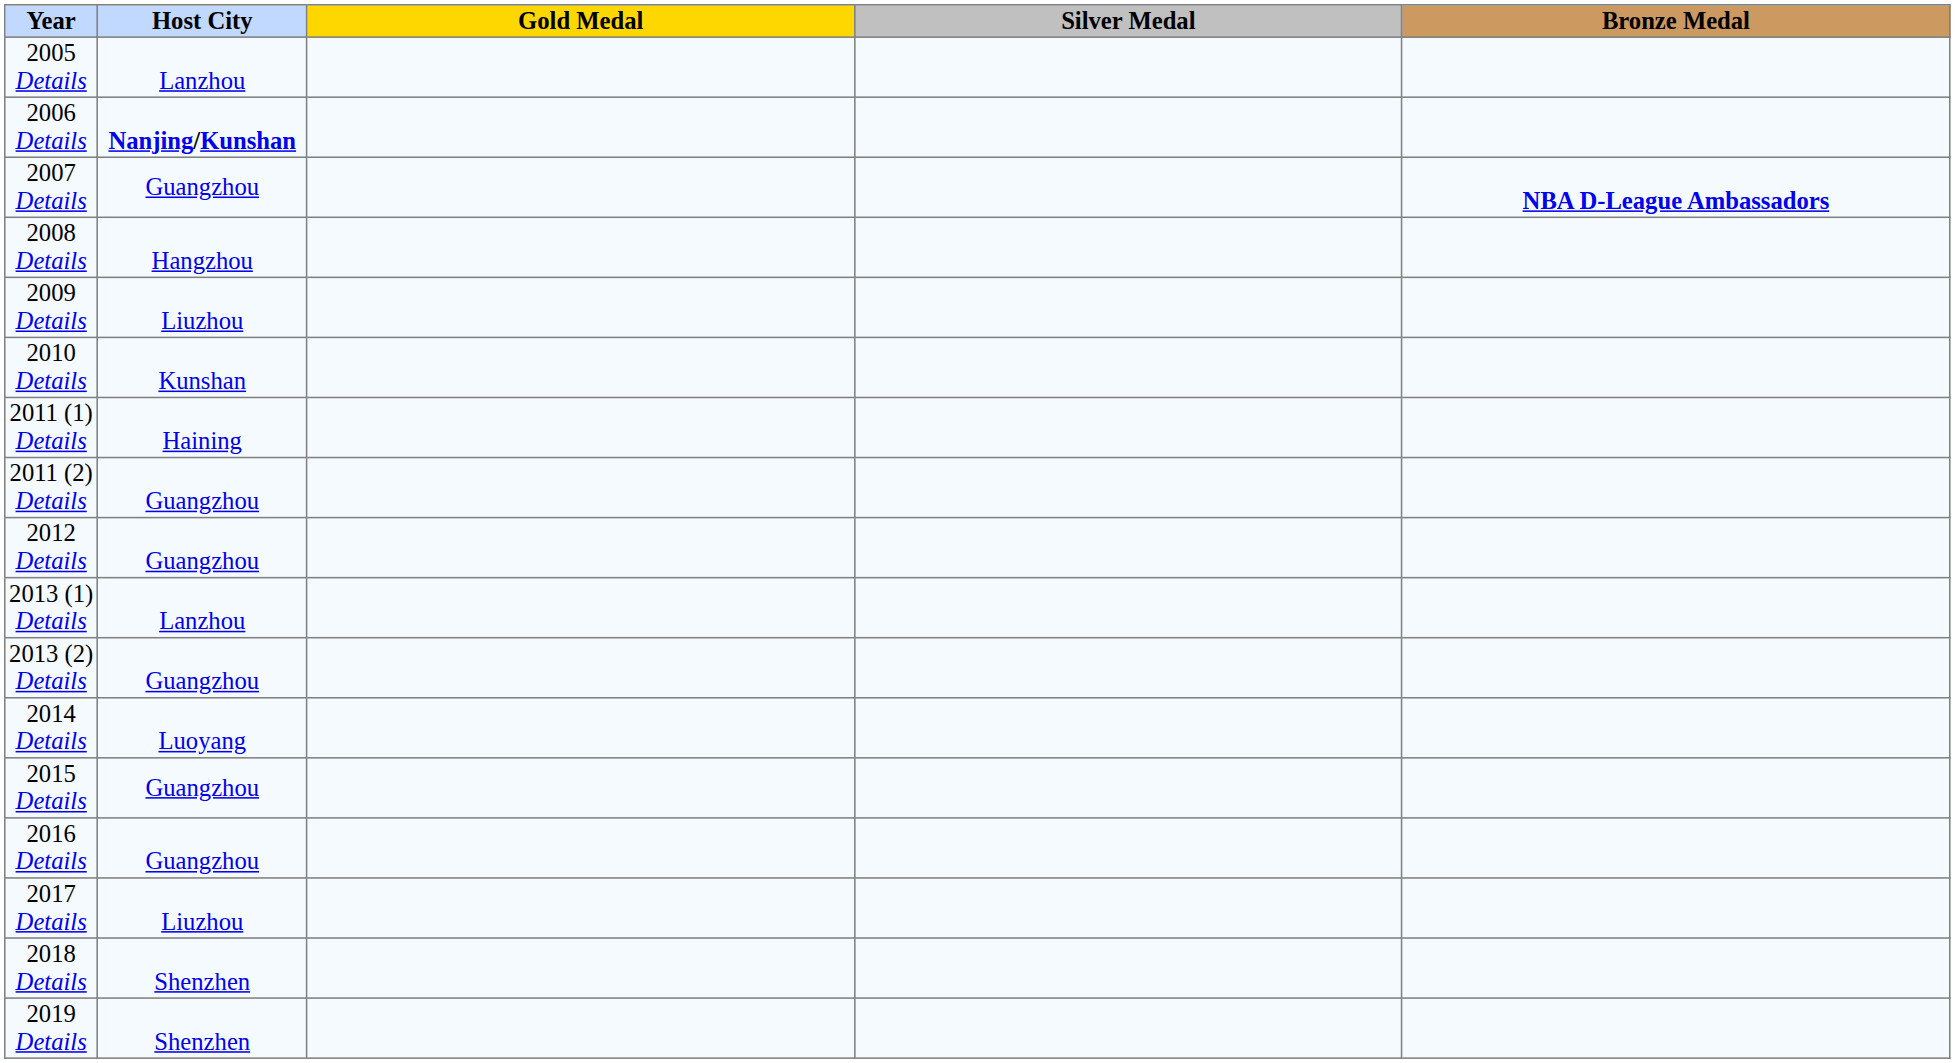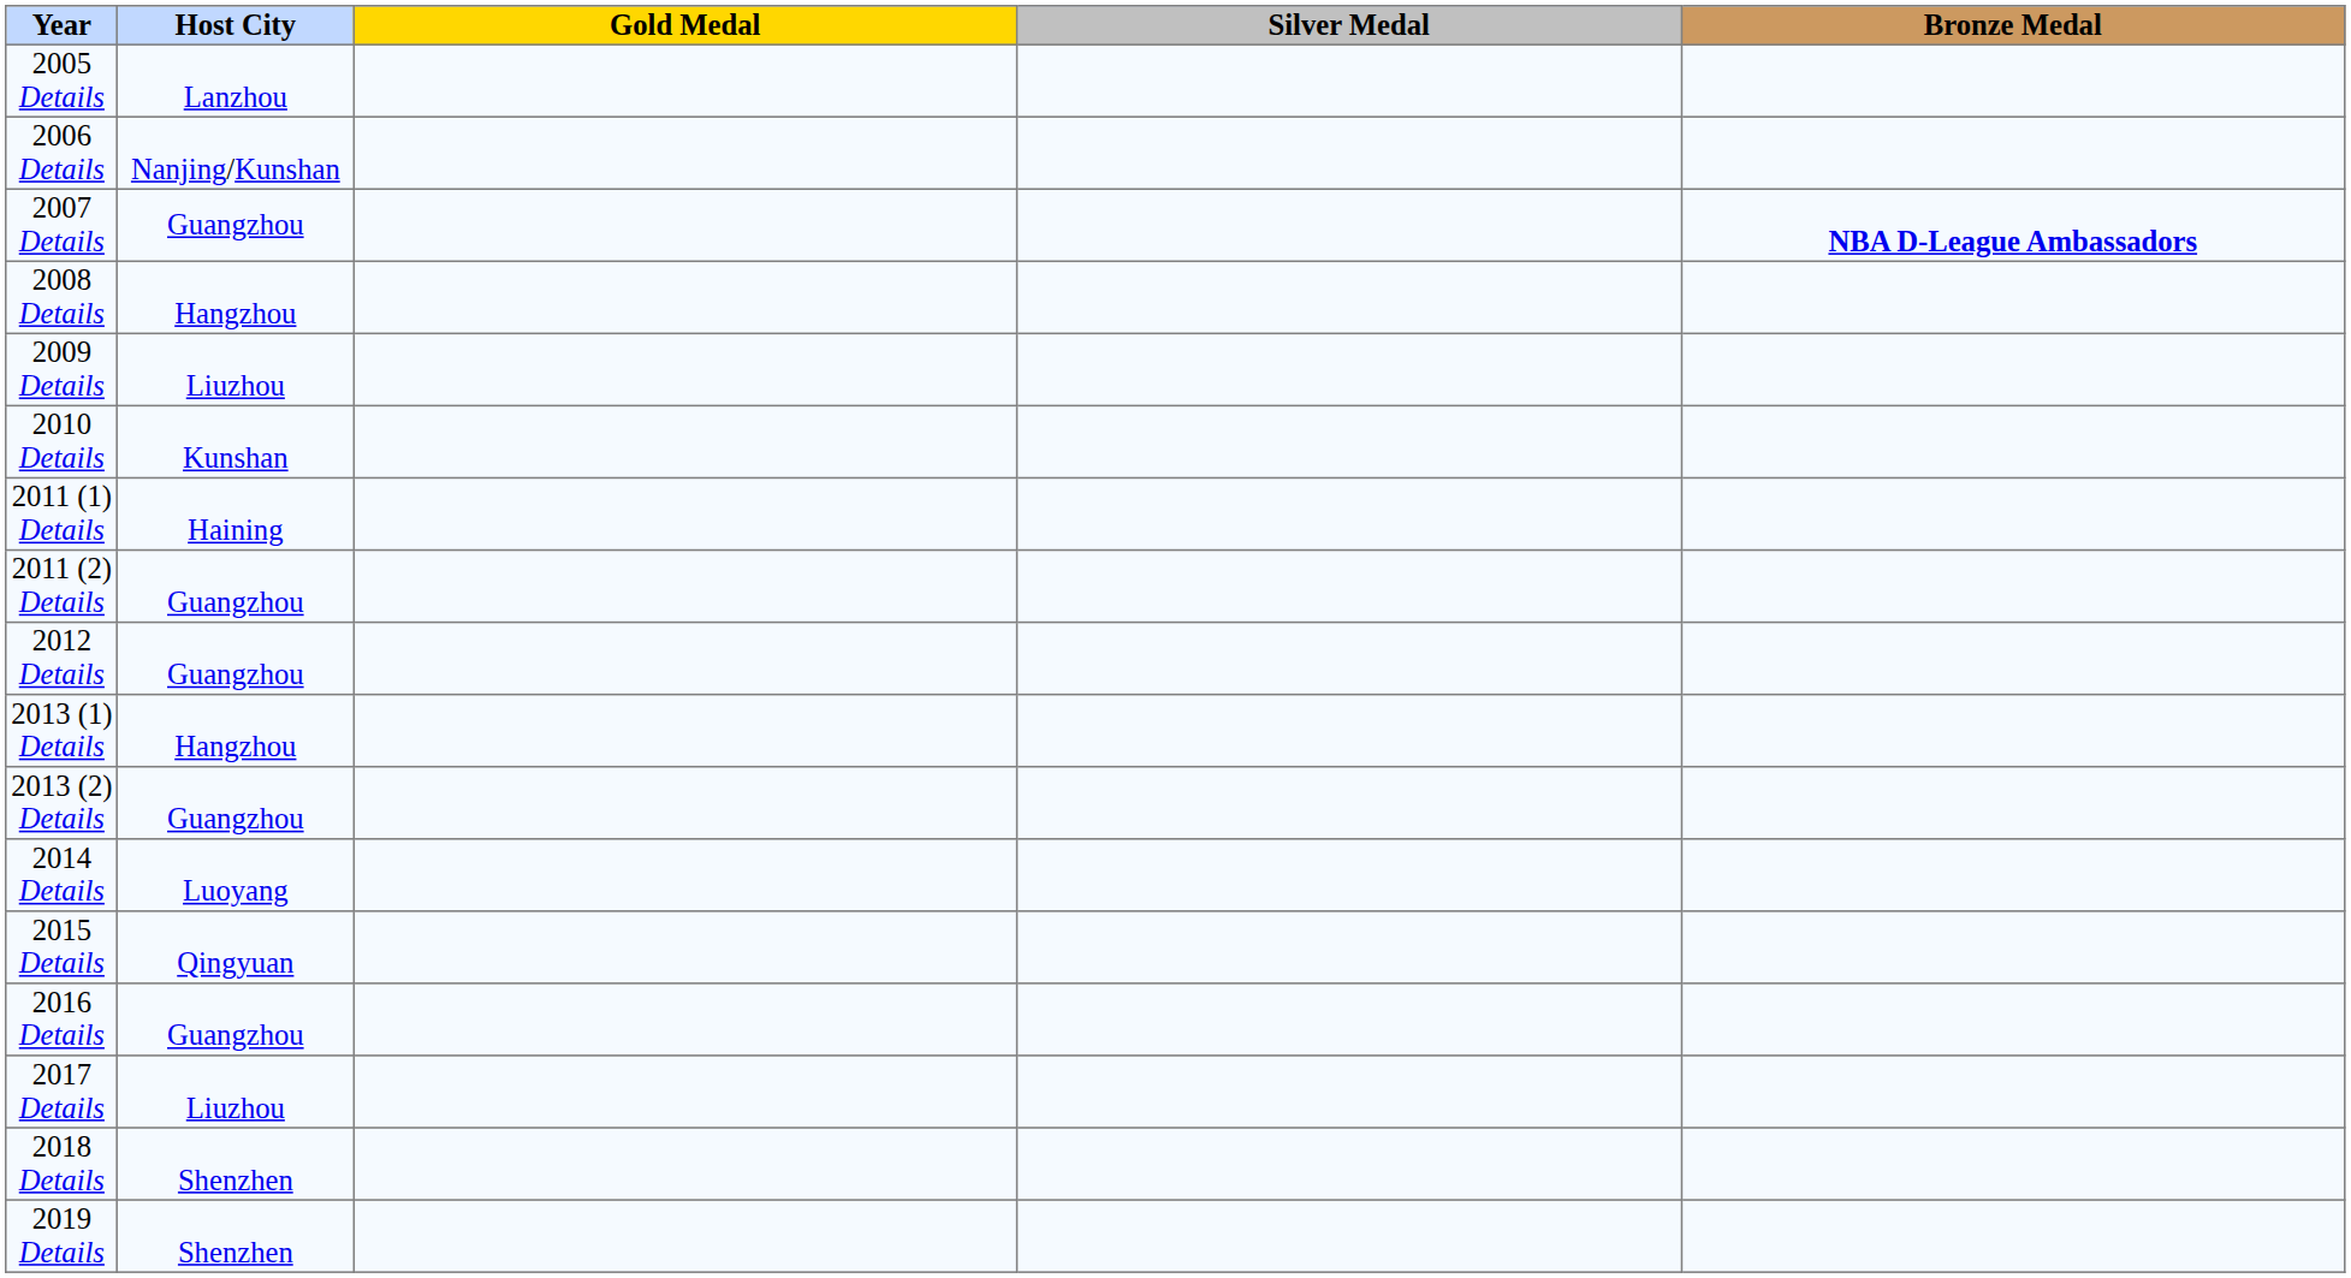2006 Details | Host City: bold -> normal
2013 (1) Details | Host City: Lanzhou -> Hangzhou
2015 Details | Host City: Guangzhou -> Qingyuan
